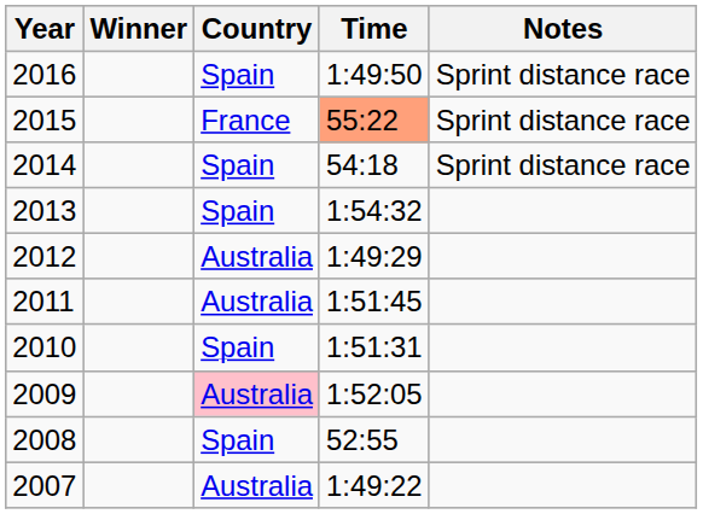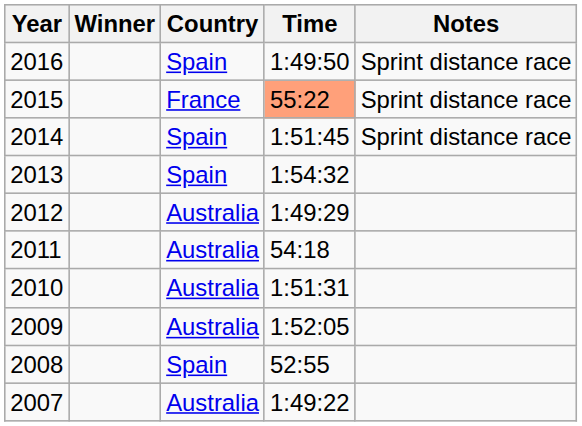2014 | Time: 54:18 -> 1:51:45
2011 | Time: 1:51:45 -> 54:18
2010 | Country: Spain -> Australia
2009 | Country: pink background -> no background
